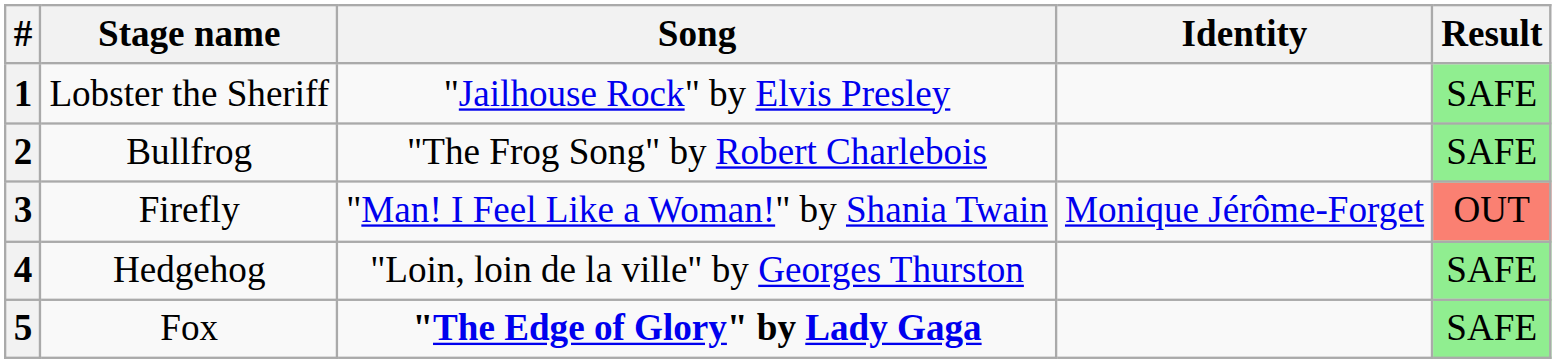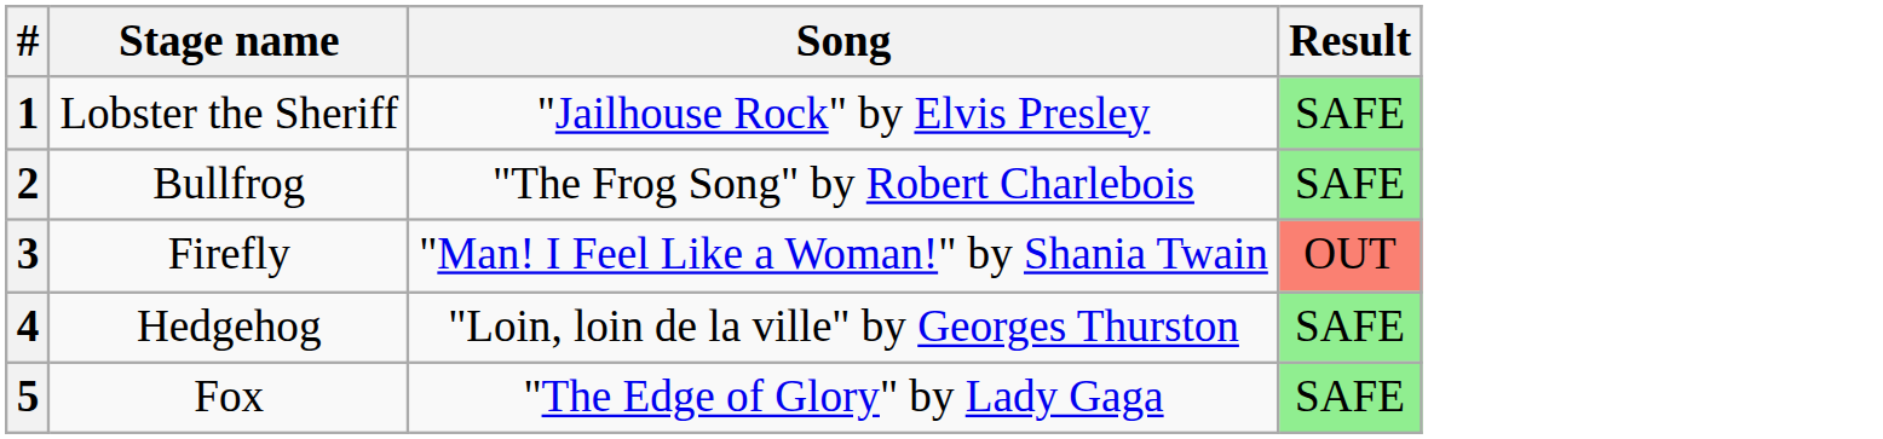- column: Identity | Monique Jérôme-Forget
5 | Song: bold -> normal
